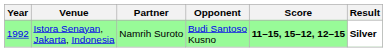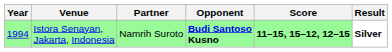Istora Senayan, Jakarta, Indonesia | Year: 1992 -> 1994
Istora Senayan, Jakarta, Indonesia | Opponent: normal -> bold
